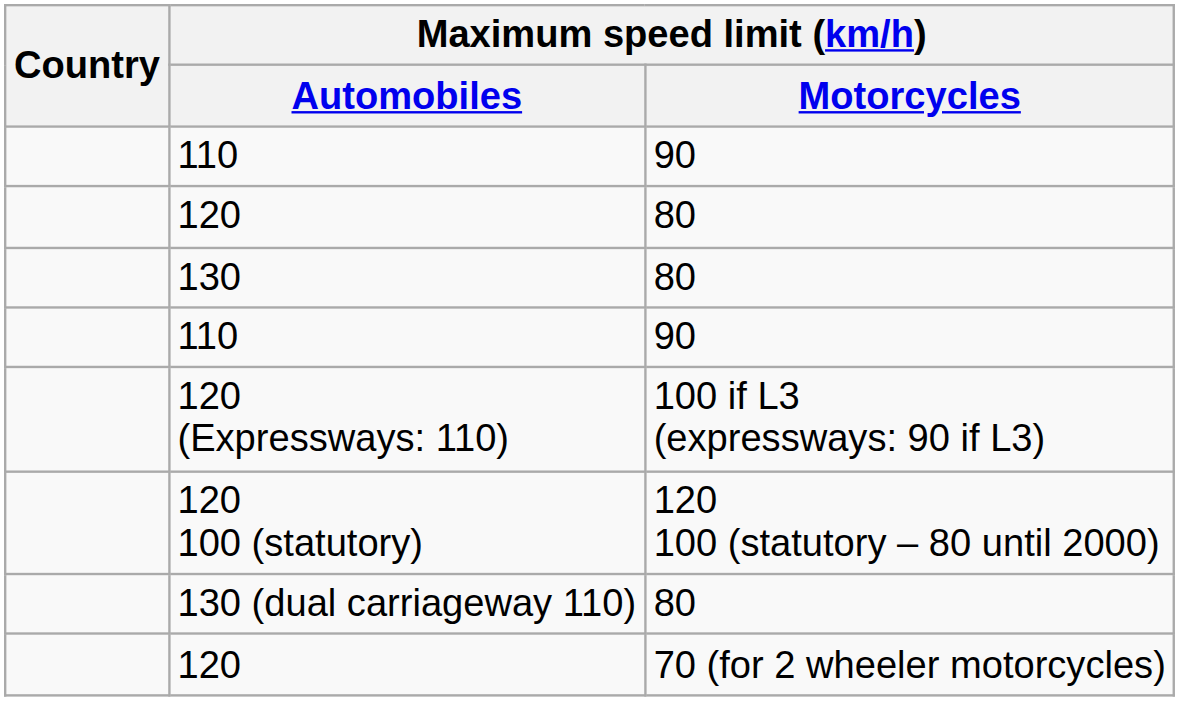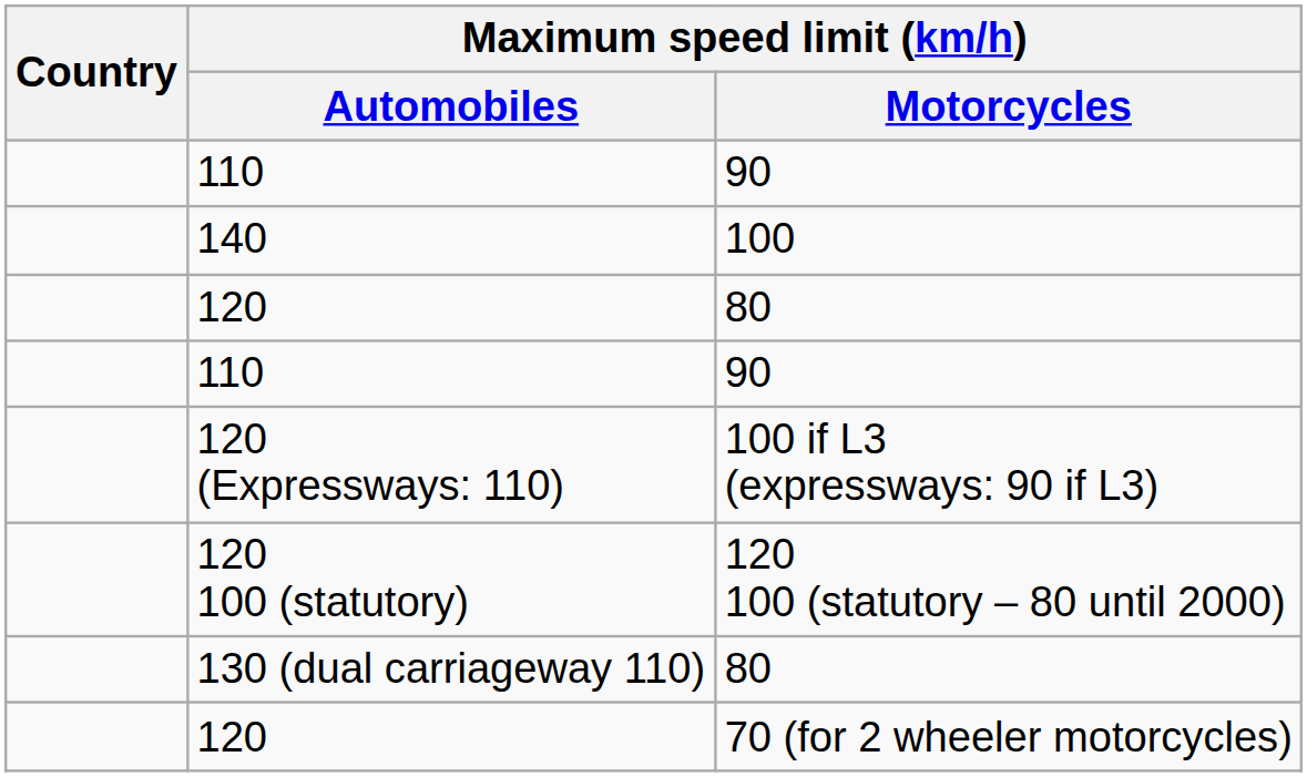+ row: 140 | 100
- row: 130 | 80
